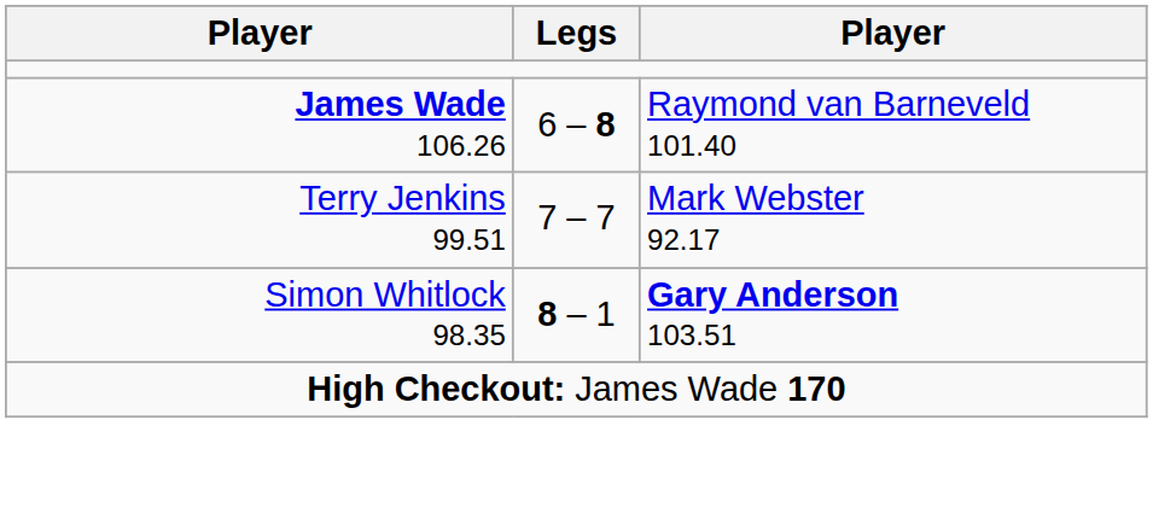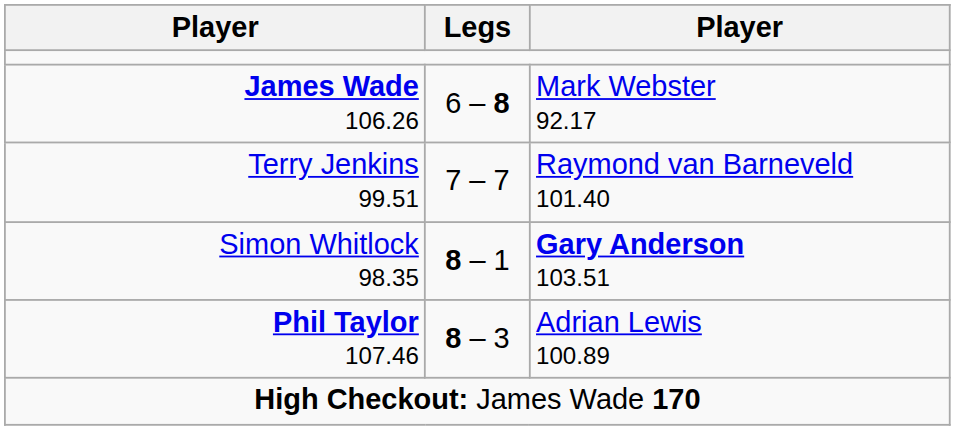James Wade 106.26 | column 3: Raymond van Barneveld 101.40 -> Mark Webster 92.17
Terry Jenkins 99.51 | column 3: Mark Webster 92.17 -> Raymond van Barneveld 101.40
+ row: Phil Taylor 107.46 | 8 – 3 | Adrian Lewis 100.89
